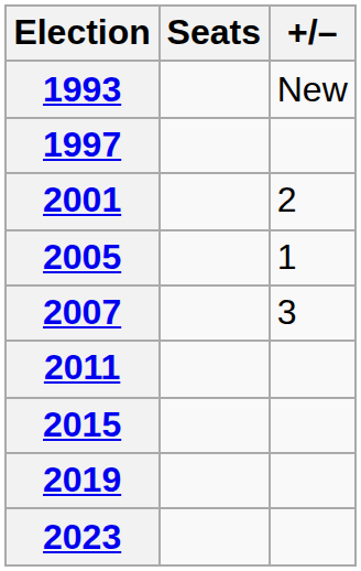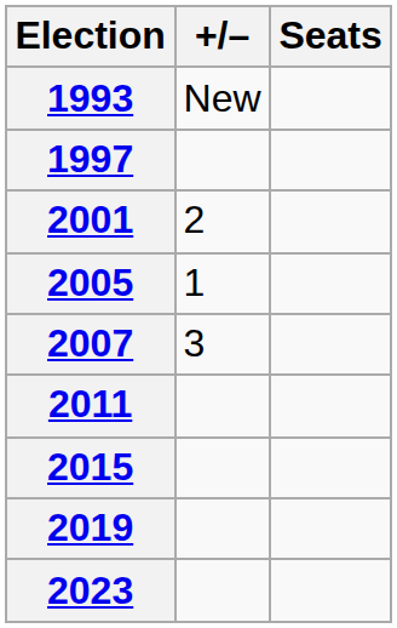columns swapped: Seats <-> +/–
